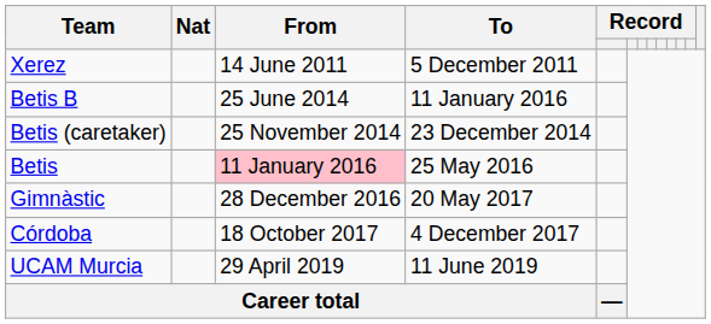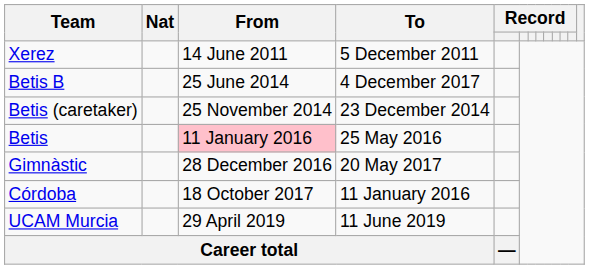Betis B | To: 11 January 2016 -> 4 December 2017
Córdoba | To: 4 December 2017 -> 11 January 2016
